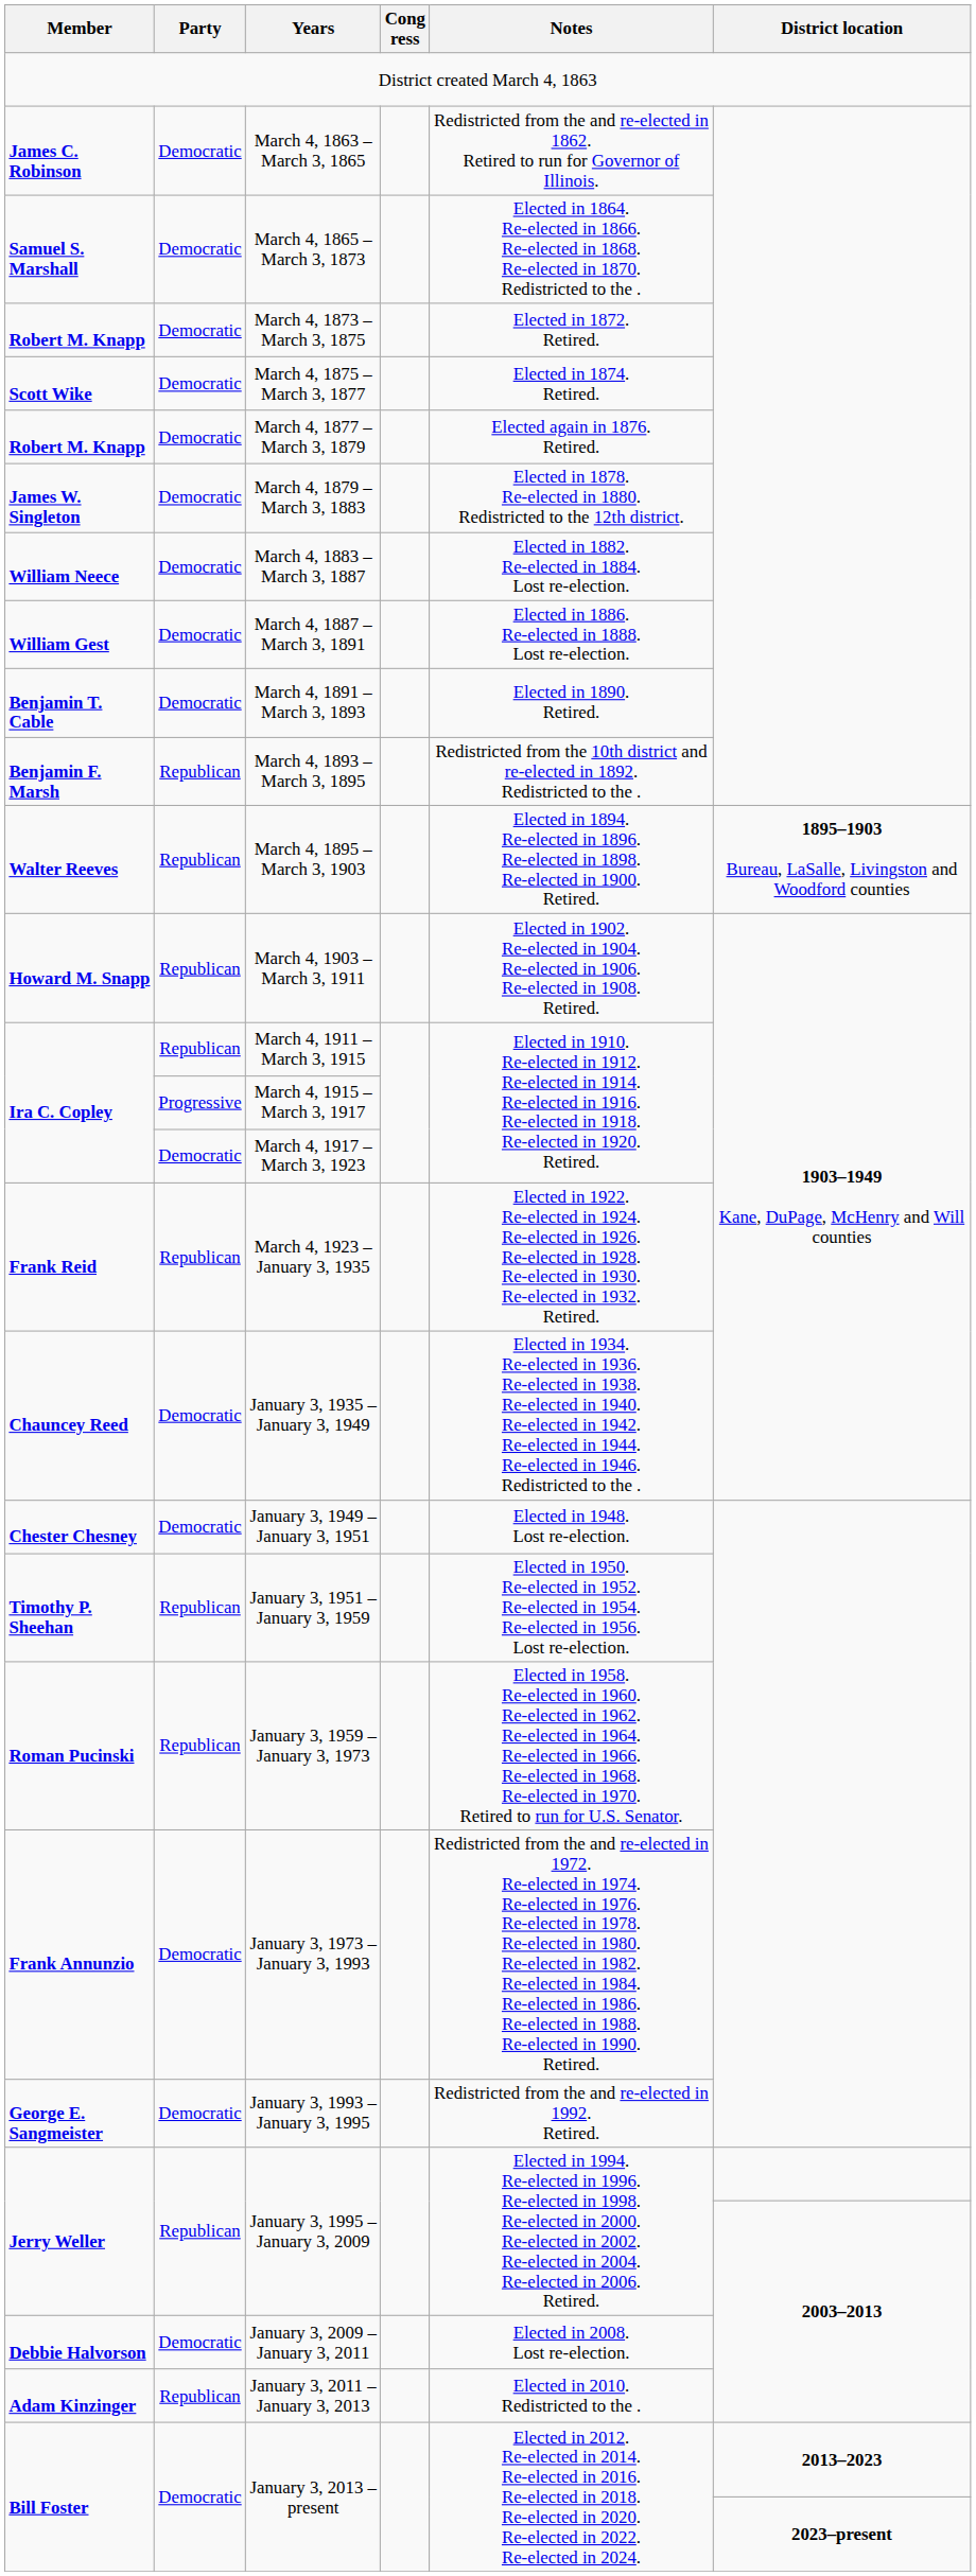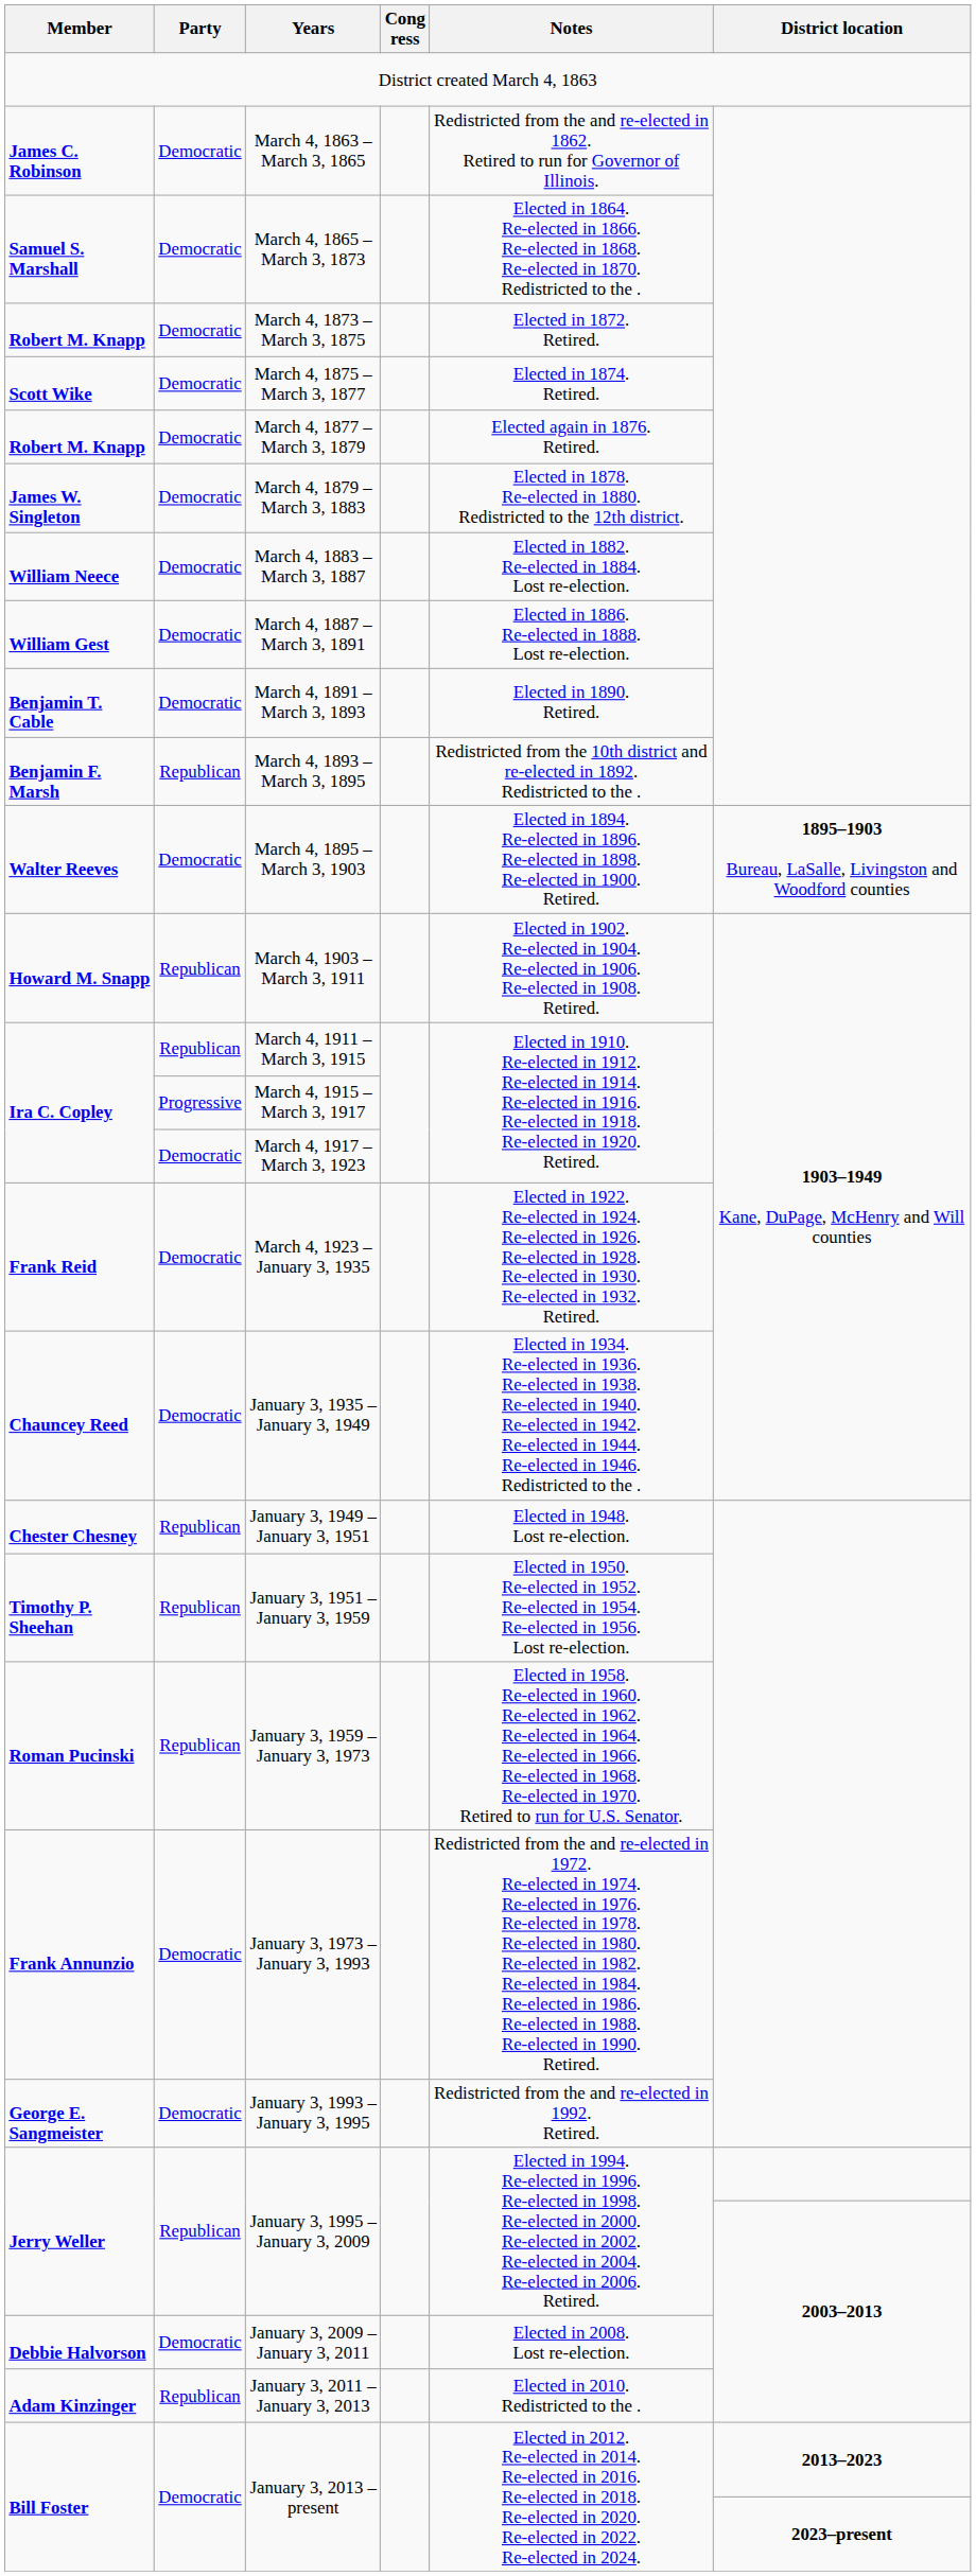March 4, 1895 – March 3, 1903 | Party: Republican -> Democratic
March 4, 1923 – January 3, 1935 | Party: Republican -> Democratic
January 3, 1949 – January 3, 1951 | Party: Democratic -> Republican
